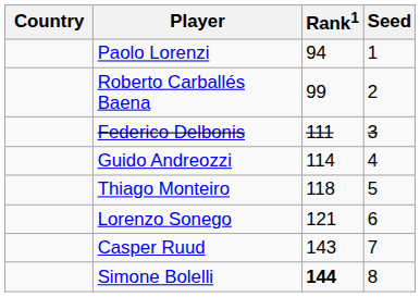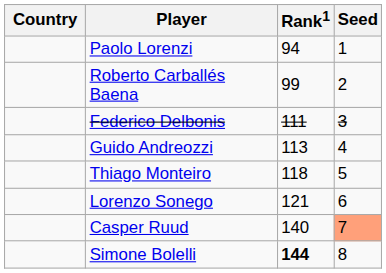Guido Andreozzi | Rank1: 114 -> 113
Casper Ruud | Rank1: 143 -> 140
Casper Ruud | Seed: no background -> lightsalmon background
